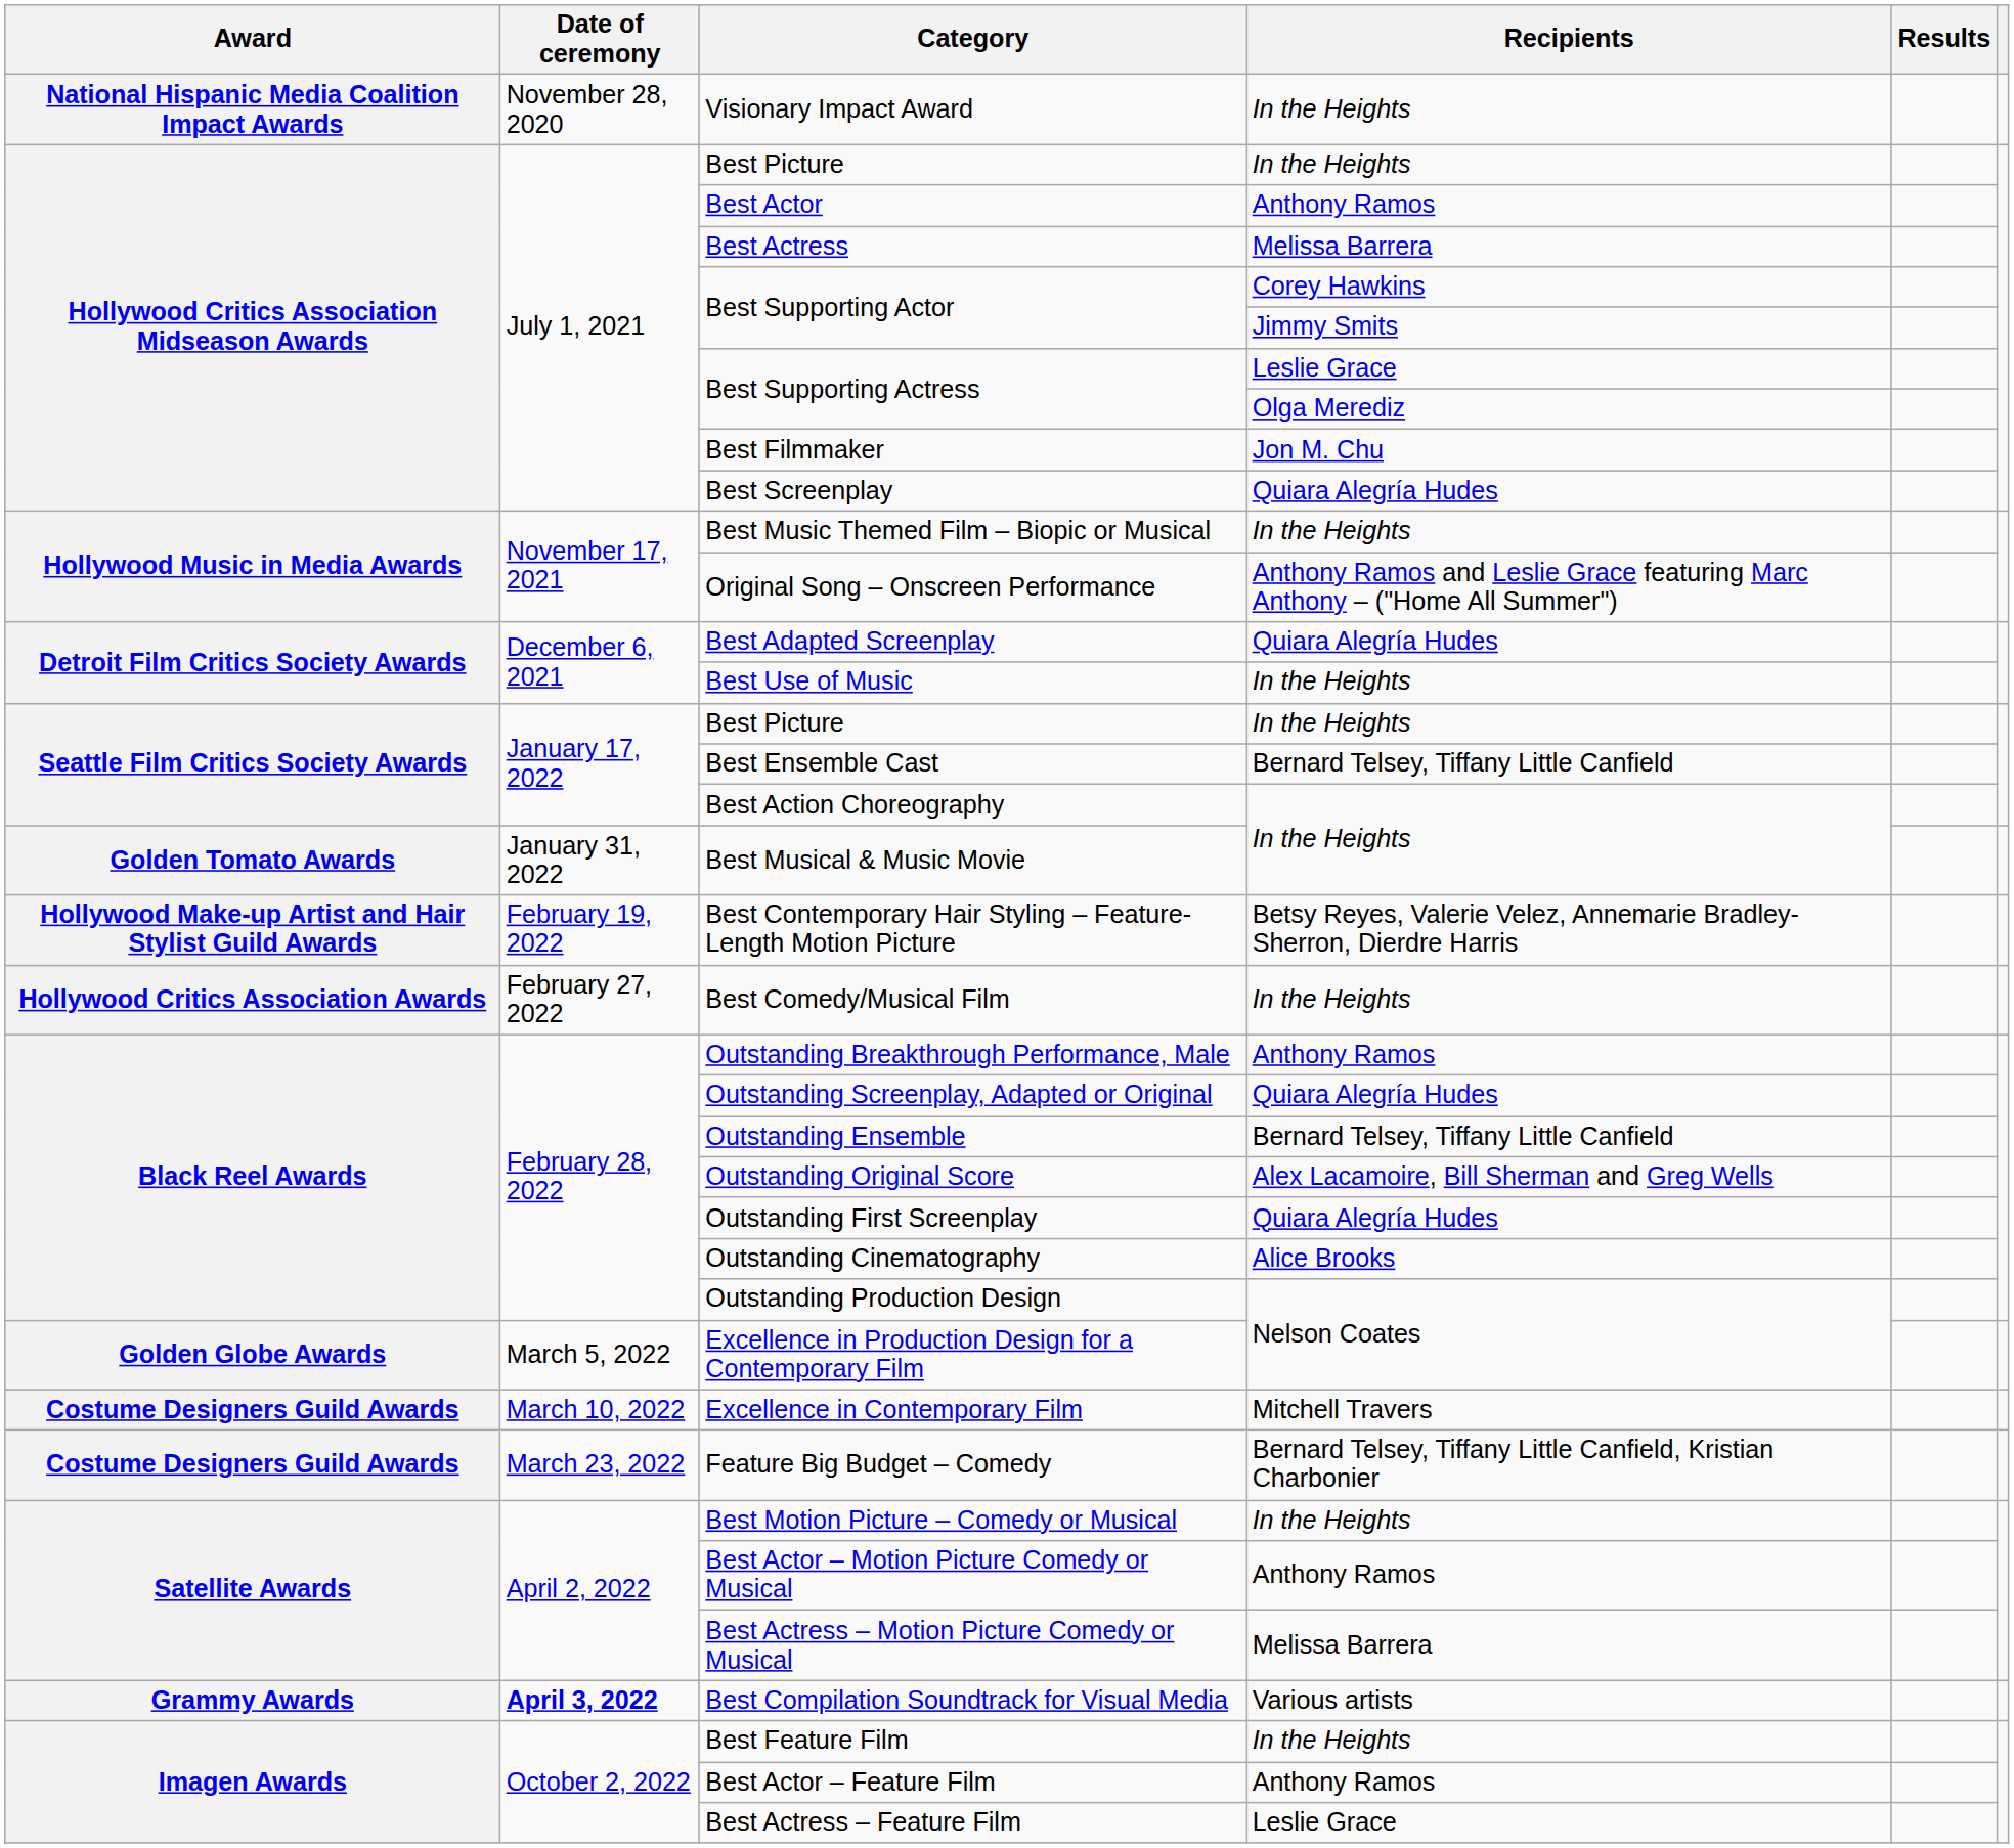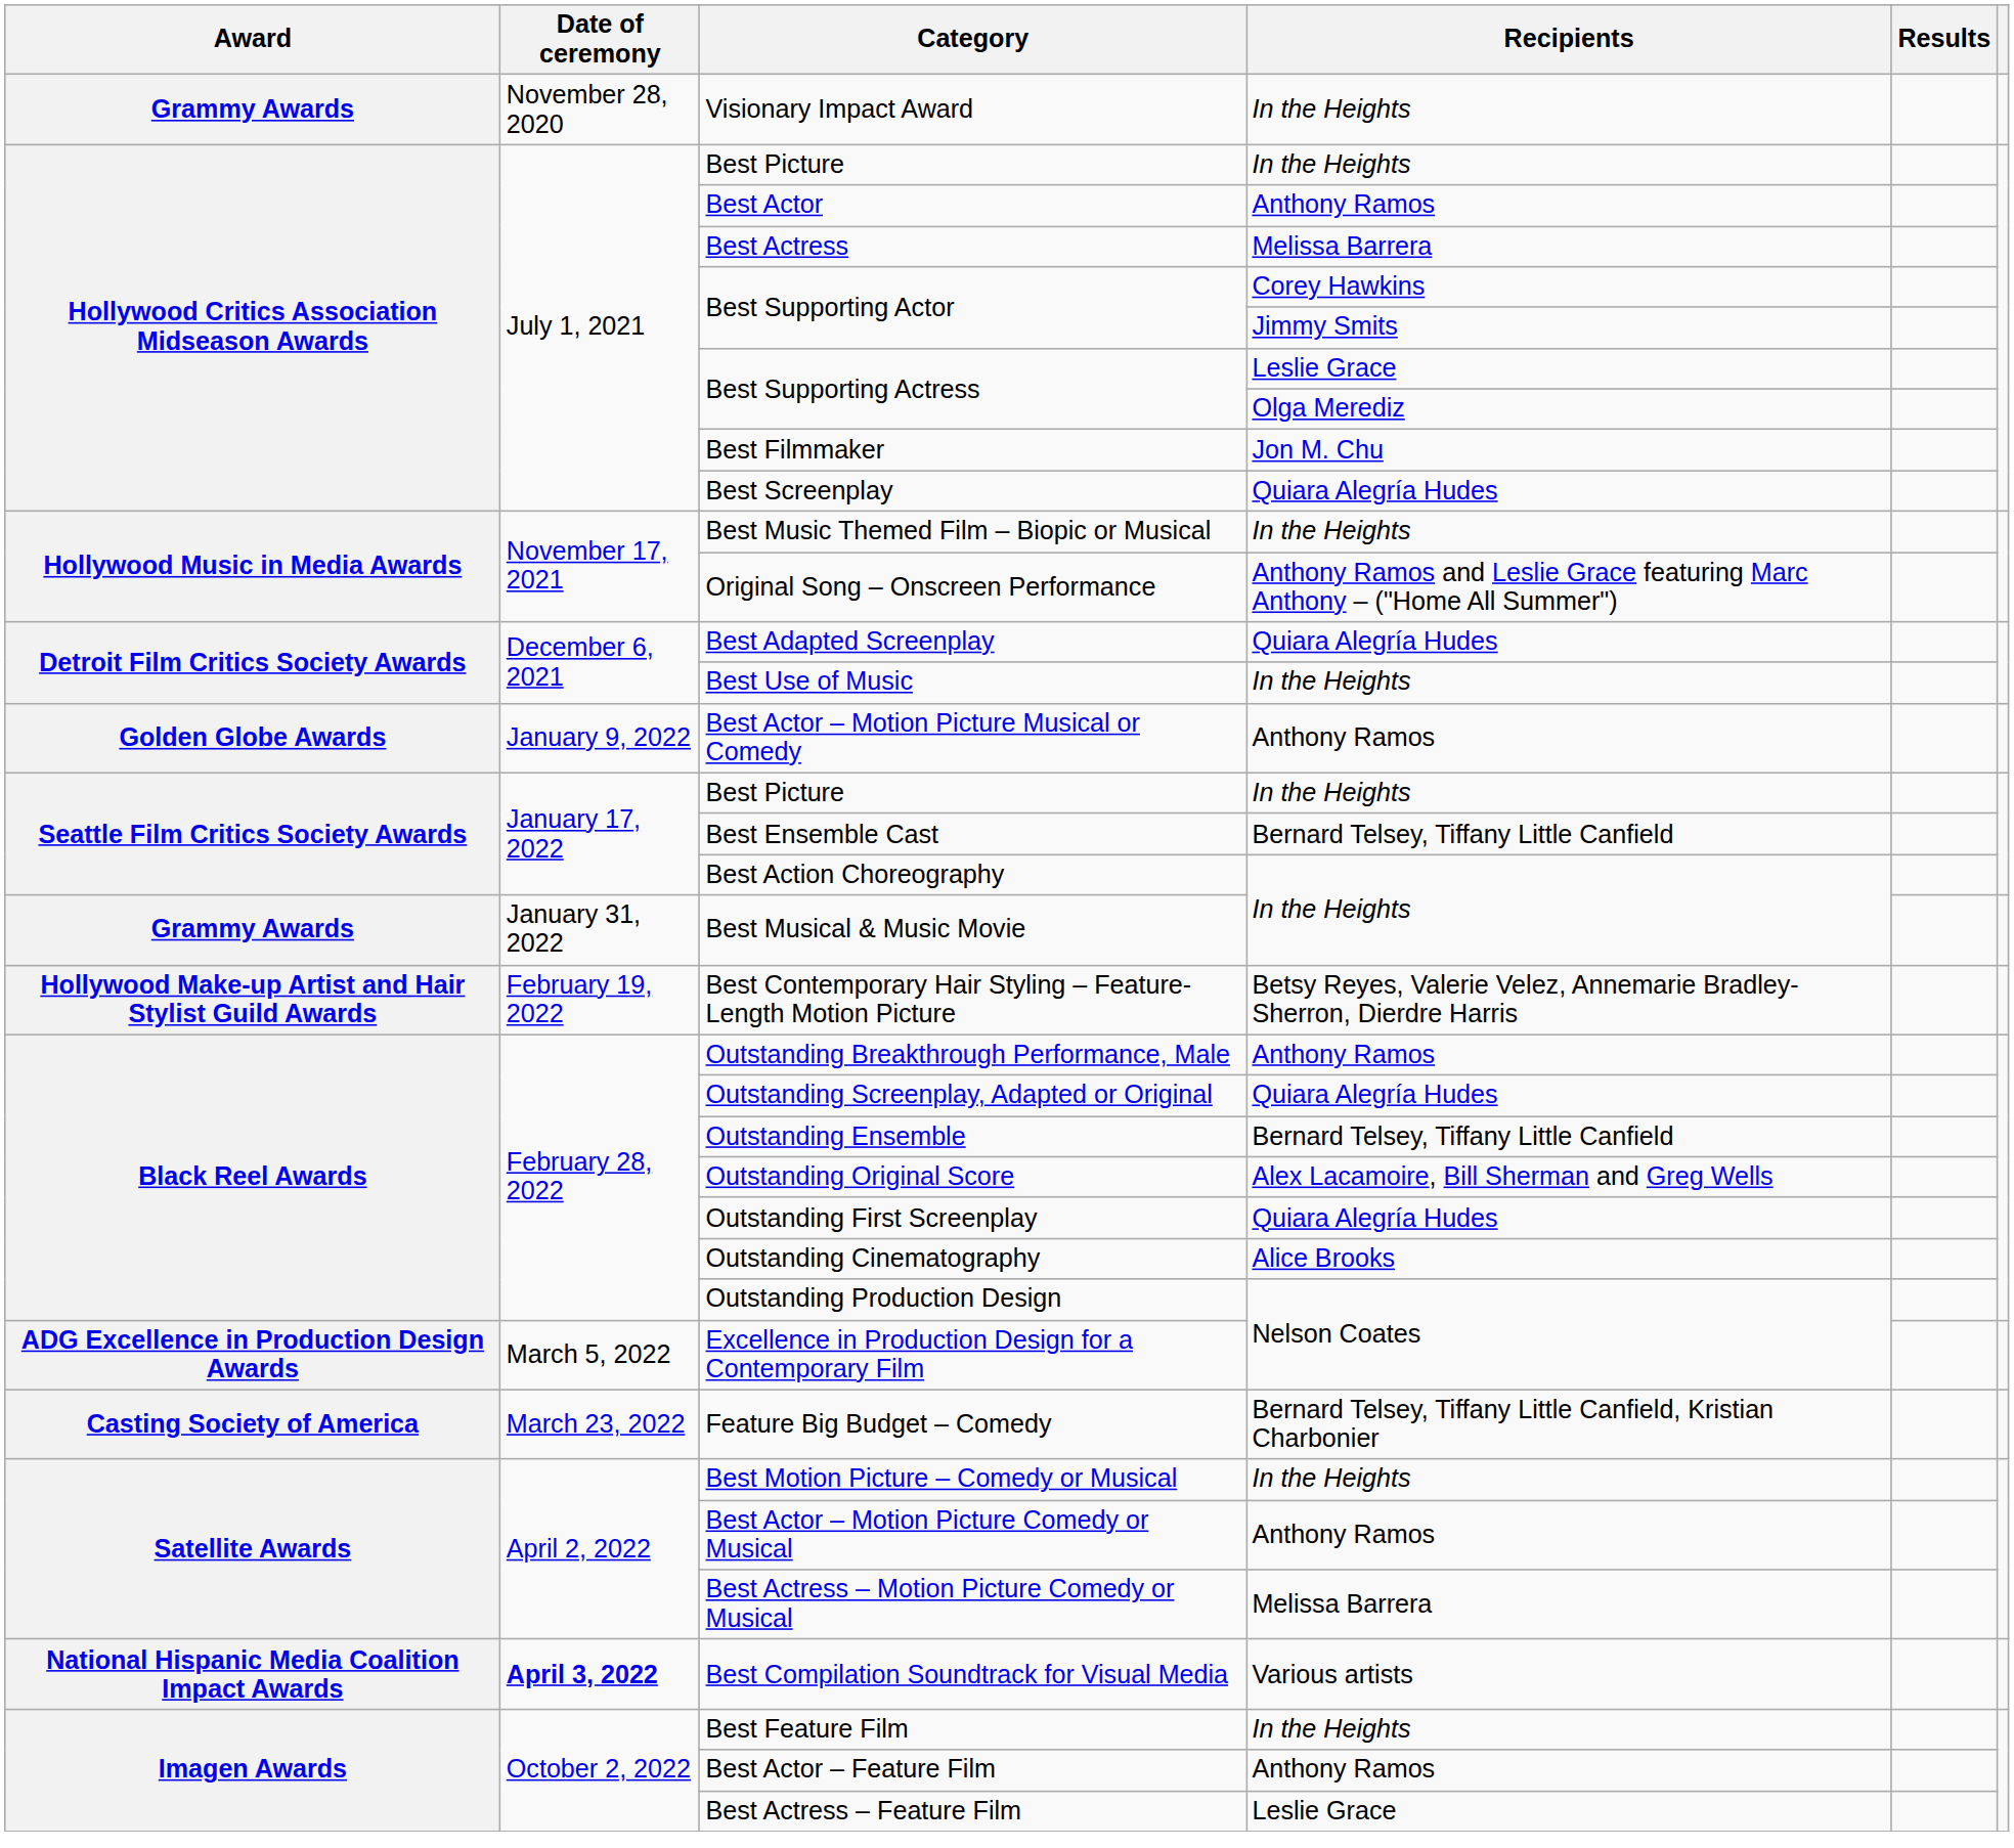Visionary Impact Award | Award: National Hispanic Media Coalition Impact Awards -> Grammy Awards
+ row: Golden Globe Awards | January 9, 2022 | Best Actor – Motion Picture Musical or Comedy | Anthony Ramos
Best Musical & Music Movie | Award: Golden Tomato Awards -> Grammy Awards
- row: Hollywood Critics Association Awards | February 27, 2022 | Best Comedy/Musical Film | In the Heights
Excellence in Production Design for a Contemporary Film | Award: Golden Globe Awards -> ADG Excellence in Production Design Awards
- row: Costume Designers Guild Awards | March 10, 2022 | Excellence in Contemporary Film | Mitchell Travers
Feature Big Budget – Comedy | Award: Costume Designers Guild Awards -> Casting Society of America
Best Compilation Soundtrack for Visual Media | Award: Grammy Awards -> National Hispanic Media Coalition Impact Awards
